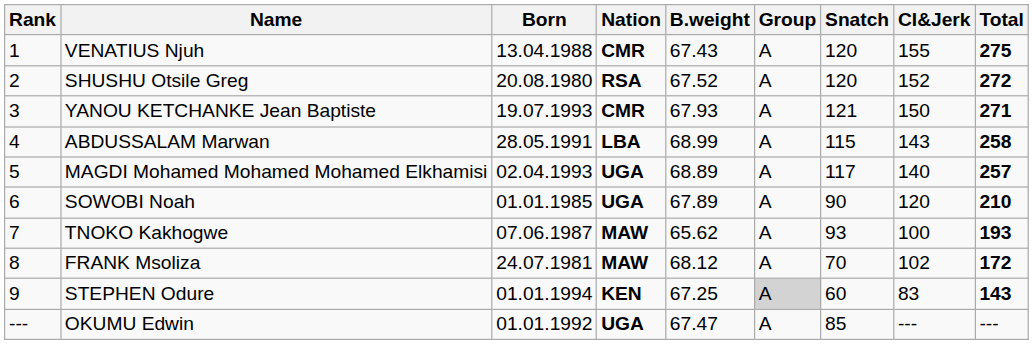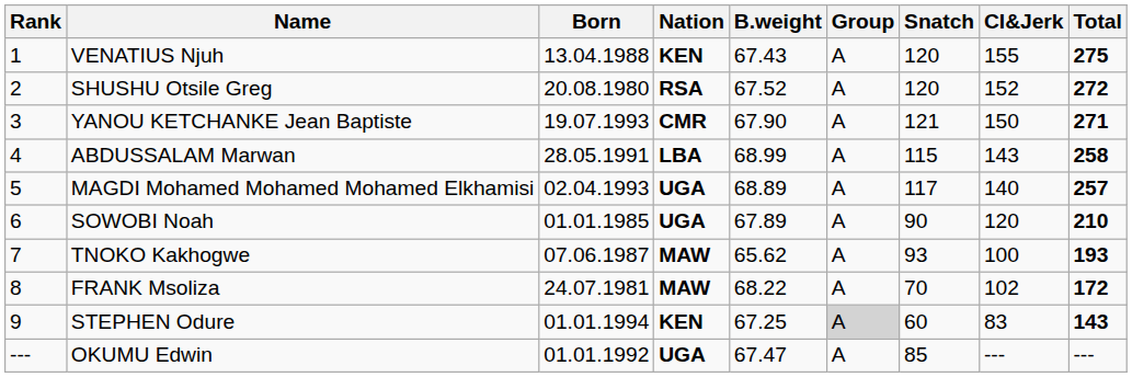VENATIUS Njuh | Nation: CMR -> KEN
YANOU KETCHANKE Jean Baptiste | B.weight: 67.93 -> 67.90
FRANK Msoliza | B.weight: 68.12 -> 68.22
